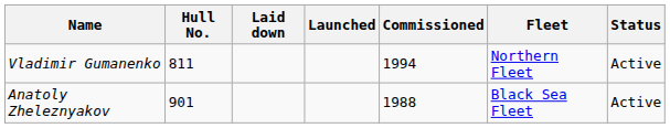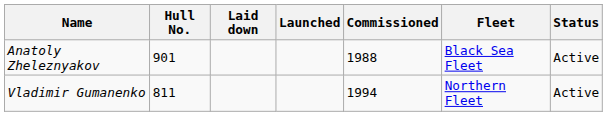rows swapped: Anatoly Zheleznyakov <-> Vladimir Gumanenko
